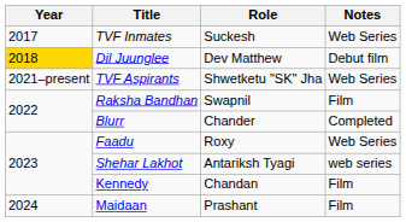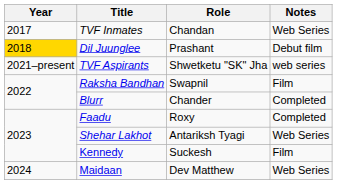TVF Inmates | Role: Suckesh -> Chandan
Dil Juunglee | Role: Dev Matthew -> Prashant
TVF Aspirants | Notes: Web Series -> web series
Faadu | Notes: Web Series -> Completed
Shehar Lakhot | Notes: web series -> Web Series
Kennedy | Role: Chandan -> Suckesh
Maidaan | Role: Prashant -> Dev Matthew
Maidaan | Notes: Film -> Web Series
